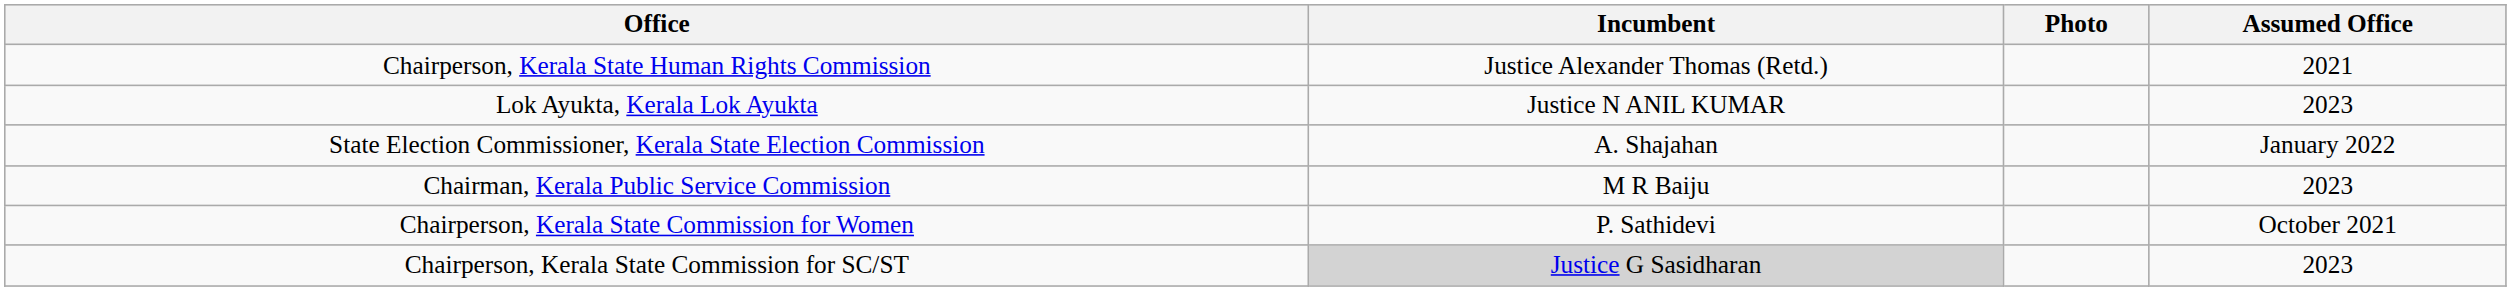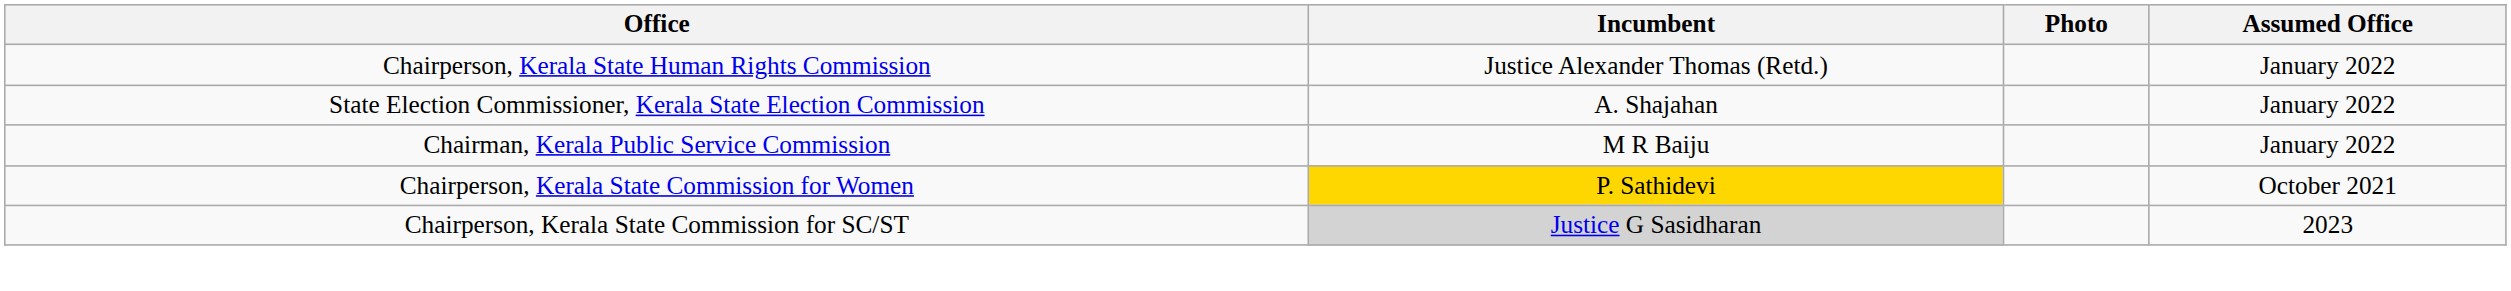Chairperson, Kerala State Human Rights Commission | Assumed Office: 2021 -> January 2022
- row: Lok Ayukta, Kerala Lok Ayukta | Justice N ANIL KUMAR | 2023
Chairman, Kerala Public Service Commission | Assumed Office: 2023 -> January 2022
Chairperson, Kerala State Commission for Women | Incumbent: no background -> gold background
